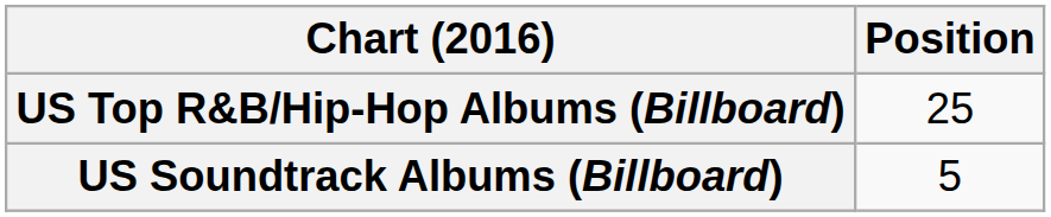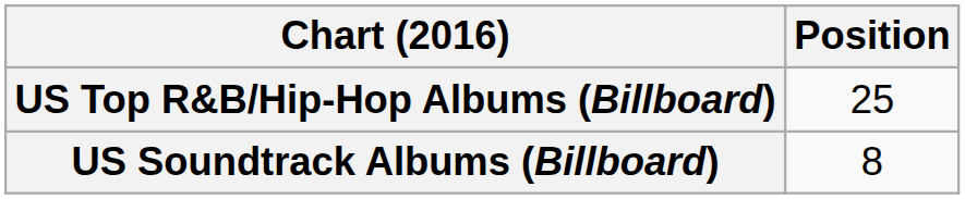US Soundtrack Albums (Billboard) | Position: 5 -> 8
